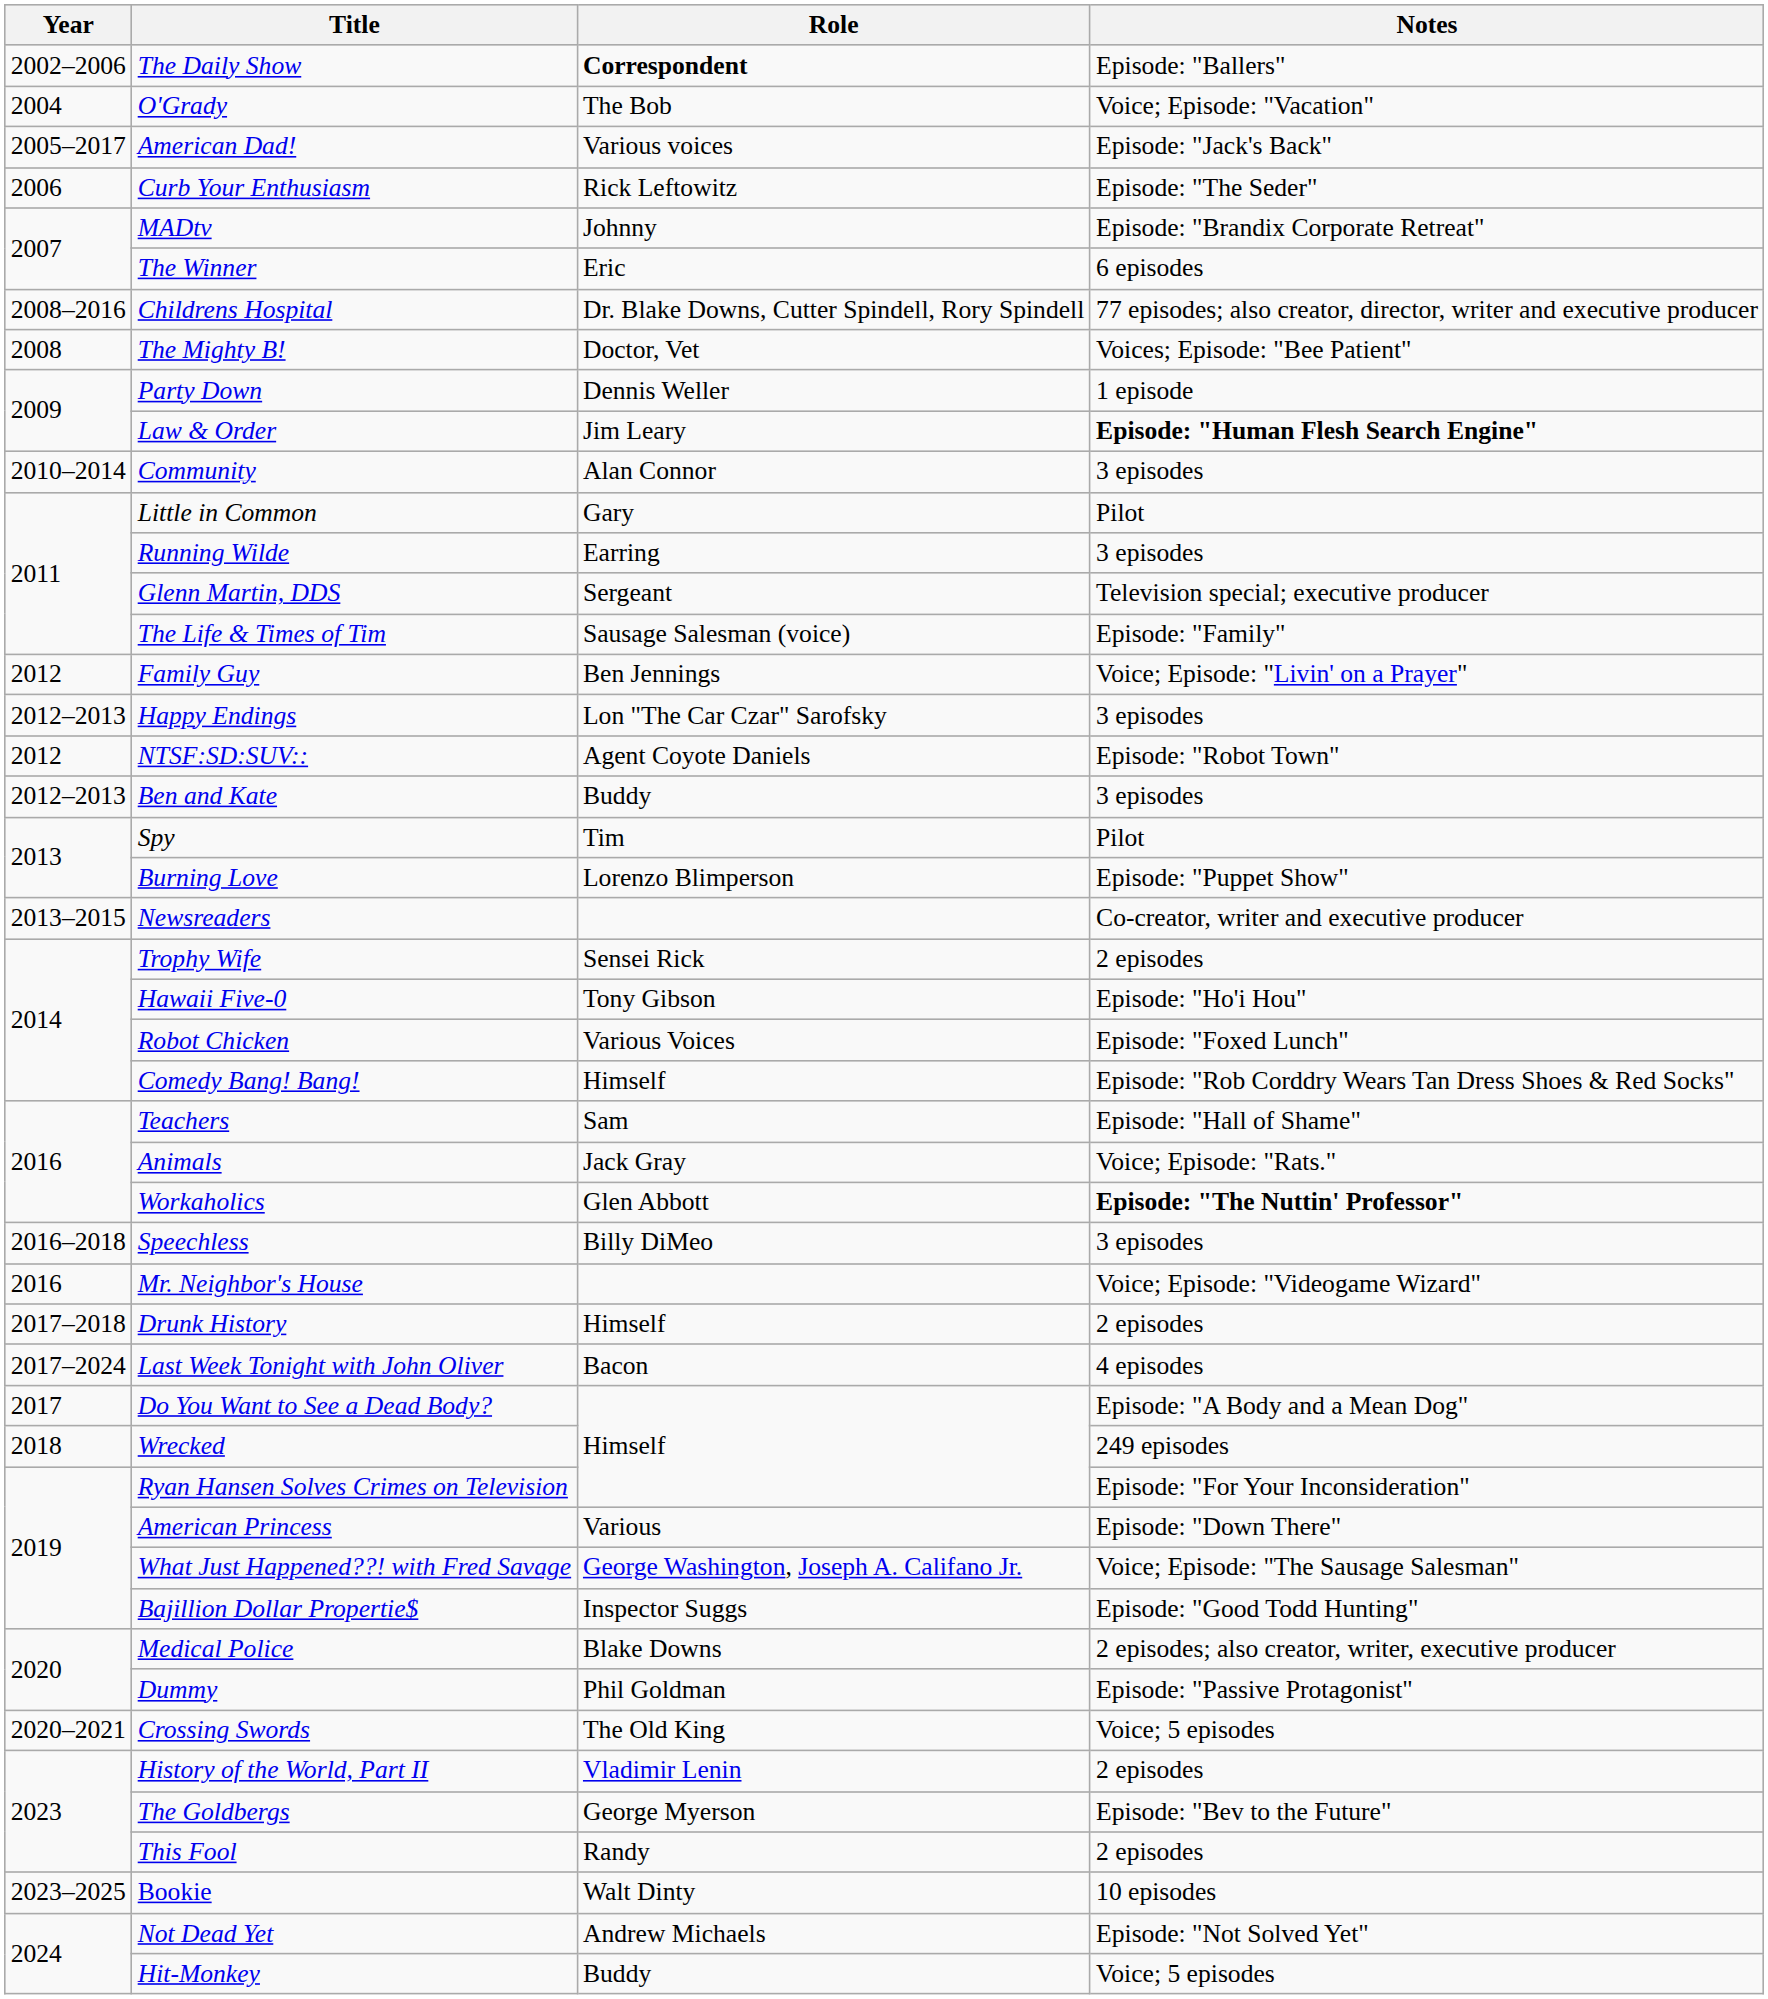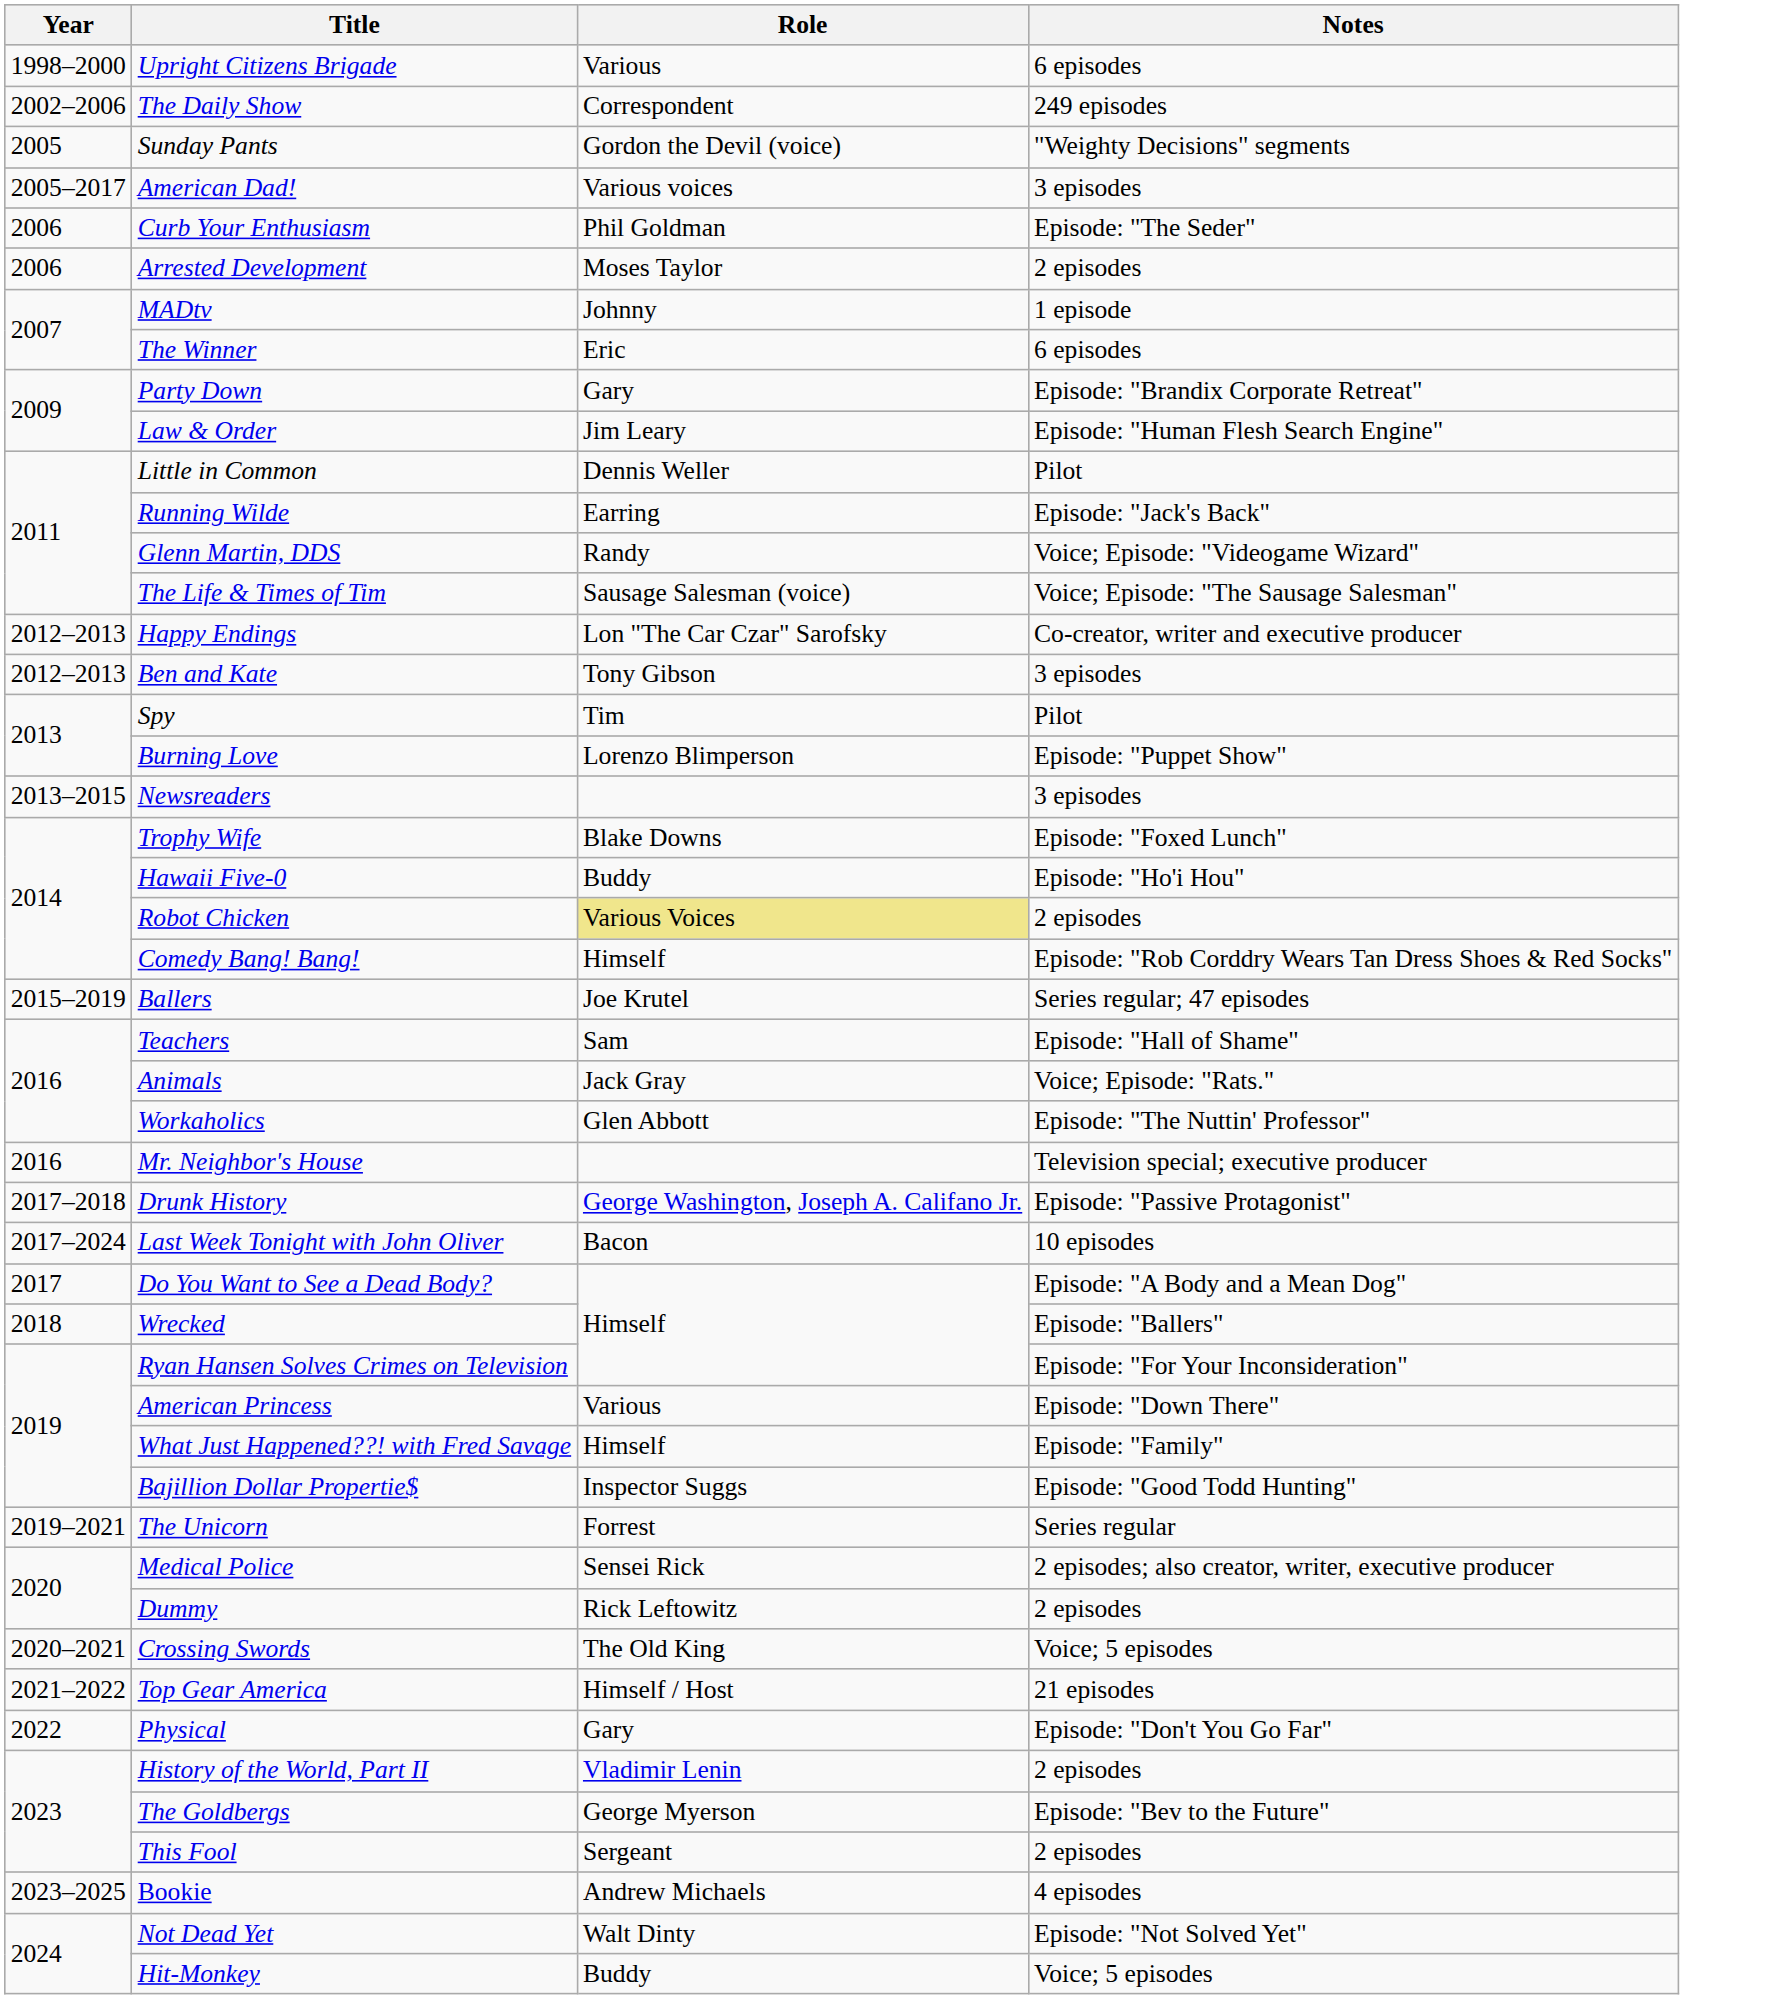+ row: 1998–2000 | Upright Citizens Brigade | Various | 6 episodes
The Daily Show | Role: bold -> normal
The Daily Show | Notes: Episode: "Ballers" -> 249 episodes
- row: 2004 | O'Grady | The Bob | Voice; Episode: "Vacation"
+ row: 2005 | Sunday Pants | Gordon the Devil (voice) | "Weighty Decisions" segments
American Dad! | Notes: Episode: "Jack's Back" -> 3 episodes
Curb Your Enthusiasm | Role: Rick Leftowitz -> Phil Goldman
+ row: 2006 | Arrested Development | Moses Taylor | 2 episodes
MADtv | Notes: Episode: "Brandix Corporate Retreat" -> 1 episode
- row: 2008–2016 | Childrens Hospital | Dr. Blake Downs, Cutter Spindell, Rory Spindell | 77 episodes; also creator, director, writer and executive producer
- row: 2008 | The Mighty B! | Doctor, Vet | Voices; Episode: "Bee Patient"
Party Down | Role: Dennis Weller -> Gary
Party Down | Notes: 1 episode -> Episode: "Brandix Corporate Retreat"
Law & Order | Notes: bold -> normal
- row: 2010–2014 | Community | Alan Connor | 3 episodes
Little in Common | Role: Gary -> Dennis Weller
Running Wilde | Notes: 3 episodes -> Episode: "Jack's Back"
Glenn Martin, DDS | Role: Sergeant -> Randy
Glenn Martin, DDS | Notes: Television special; executive producer -> Voice; Episode: "Videogame Wizard"
The Life & Times of Tim | Notes: Episode: "Family" -> Voice; Episode: "The Sausage Salesman"
- row: 2012 | Family Guy | Ben Jennings | Voice; Episode: "Livin' on a Prayer"
Happy Endings | Notes: 3 episodes -> Co-creator, writer and executive producer
- row: 2012 | NTSF:SD:SUV:: | Agent Coyote Daniels | Episode: "Robot Town"
Ben and Kate | Role: Buddy -> Tony Gibson
Newsreaders | Notes: Co-creator, writer and executive producer -> 3 episodes
Trophy Wife | Role: Sensei Rick -> Blake Downs
Trophy Wife | Notes: 2 episodes -> Episode: "Foxed Lunch"
Hawaii Five-0 | Role: Tony Gibson -> Buddy
Robot Chicken | Role: no background -> khaki background
Robot Chicken | Notes: Episode: "Foxed Lunch" -> 2 episodes
+ row: 2015–2019 | Ballers | Joe Krutel | Series regular; 47 episodes
Workaholics | Notes: bold -> normal
- row: 2016–2018 | Speechless | Billy DiMeo | 3 episodes
Mr. Neighbor's House | Notes: Voice; Episode: "Videogame Wizard" -> Television special; executive producer
Drunk History | Role: Himself -> George Washington, Joseph A. Califano Jr.
Drunk History | Notes: 2 episodes -> Episode: "Passive Protagonist"
Last Week Tonight with John Oliver | Notes: 4 episodes -> 10 episodes
Wrecked | Notes: 249 episodes -> Episode: "Ballers"
What Just Happened??! with Fred Savage | Role: George Washington, Joseph A. Califano Jr. -> Himself
What Just Happened??! with Fred Savage | Notes: Voice; Episode: "The Sausage Salesman" -> Episode: "Family"
+ row: 2019–2021 | The Unicorn | Forrest | Series regular
Medical Police | Role: Blake Downs -> Sensei Rick
Dummy | Role: Phil Goldman -> Rick Leftowitz
Dummy | Notes: Episode: "Passive Protagonist" -> 2 episodes
+ row: 2021–2022 | Top Gear America | Himself / Host | 21 episodes
+ row: 2022 | Physical | Gary | Episode: "Don't You Go Far"
This Fool | Role: Randy -> Sergeant
Bookie | Role: Walt Dinty -> Andrew Michaels
Bookie | Notes: 10 episodes -> 4 episodes
Not Dead Yet | Role: Andrew Michaels -> Walt Dinty
